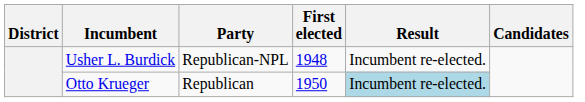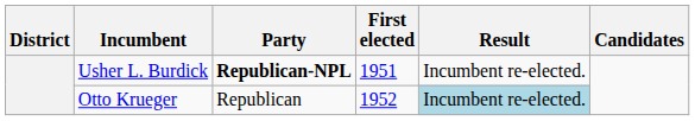Usher L. Burdick | Party: normal -> bold
Usher L. Burdick | First elected: 1948 -> 1951
Otto Krueger | First elected: 1950 -> 1952
